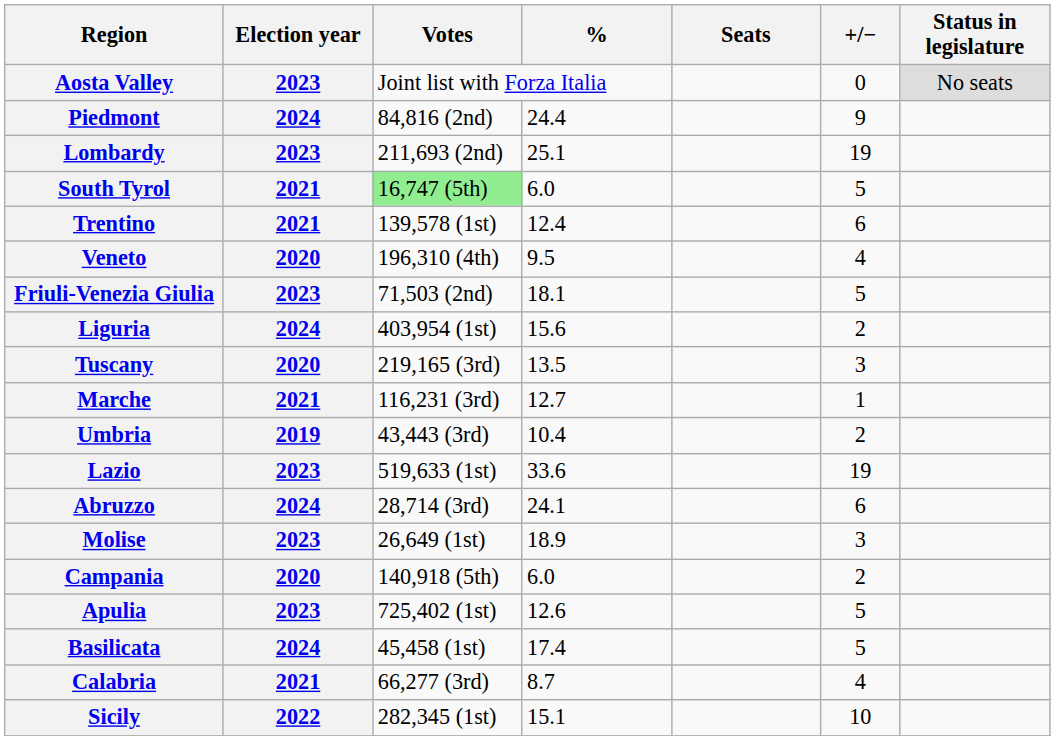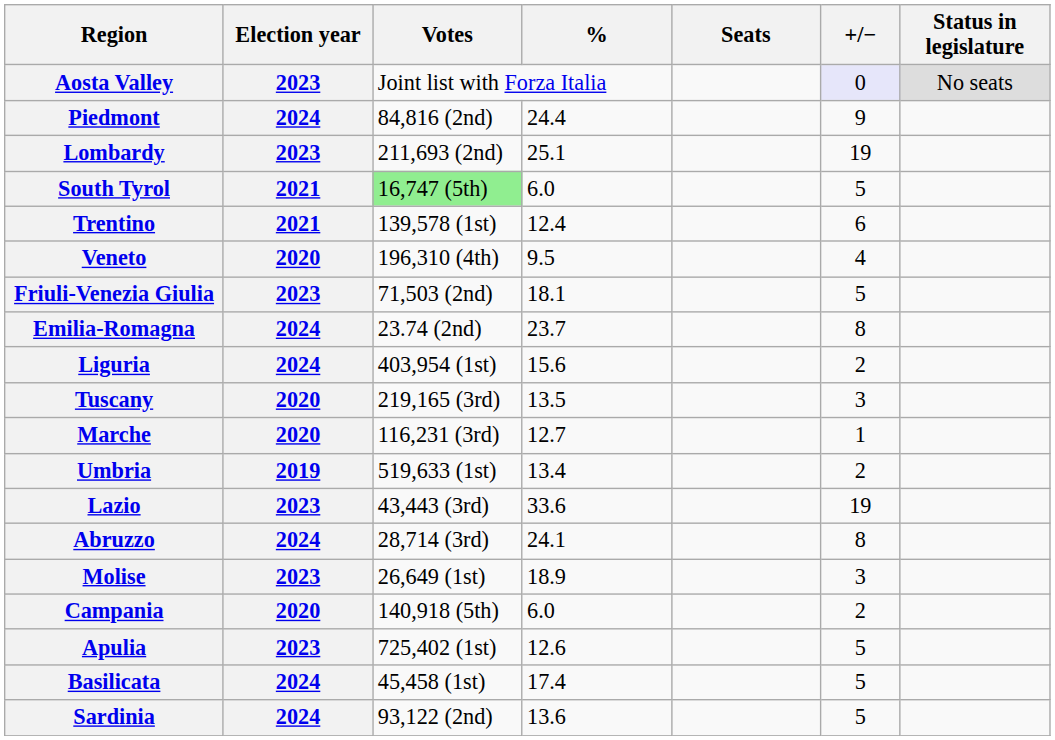Aosta Valley | +/−: no background -> lavender background
+ row: Emilia-Romagna | 2024 | 23.74 (2nd) | 23.7 | 8
Marche | Election year: 2021 -> 2020
Umbria | Votes: 43,443 (3rd) -> 519,633 (1st)
Umbria | %: 10.4 -> 13.4
Lazio | Votes: 519,633 (1st) -> 43,443 (3rd)
Abruzzo | +/−: 6 -> 8
- row: Calabria | 2021 | 66,277 (3rd) | 8.7 | 4
- row: Sicily | 2022 | 282,345 (1st) | 15.1 | 10
+ row: Sardinia | 2024 | 93,122 (2nd) | 13.6 | 5
